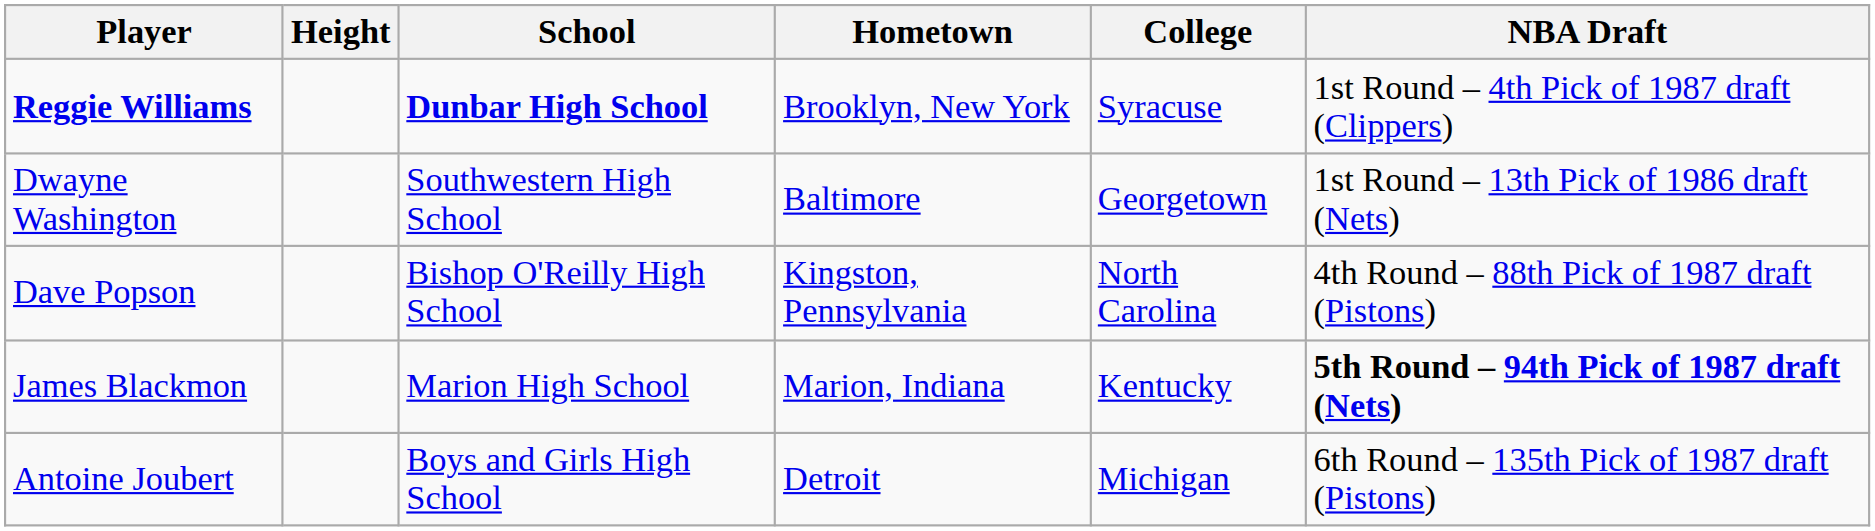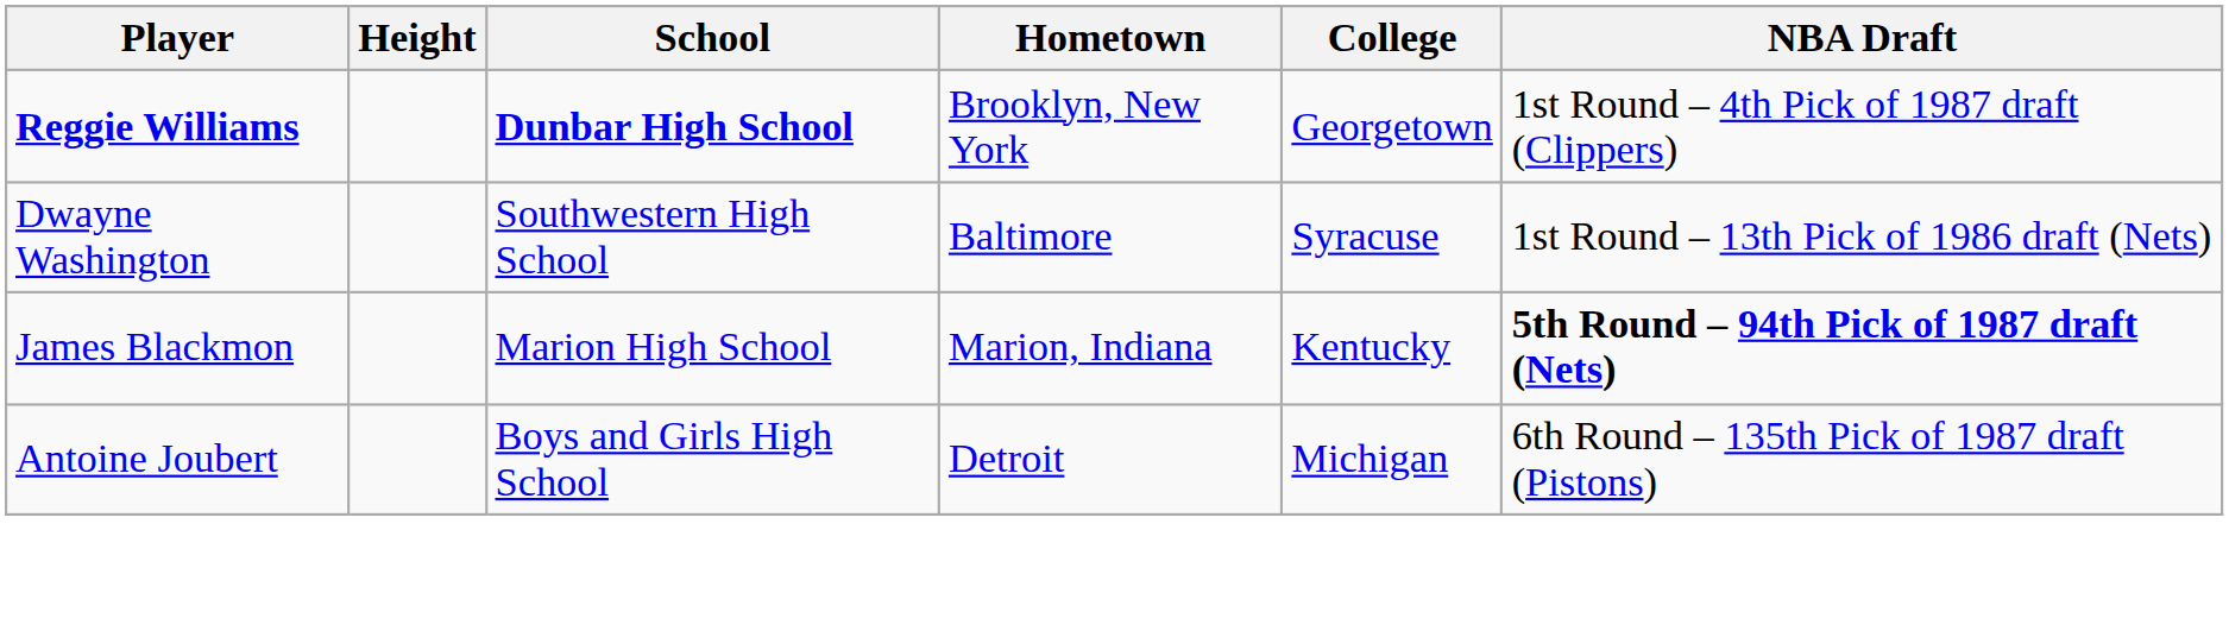Reggie Williams | College: Syracuse -> Georgetown
Dwayne Washington | College: Georgetown -> Syracuse
- row: Dave Popson | Bishop O'Reilly High School | Kingston, Pennsylvania | North Carolina | 4th Round – 88th Pick of 1987 draft (Pistons)
